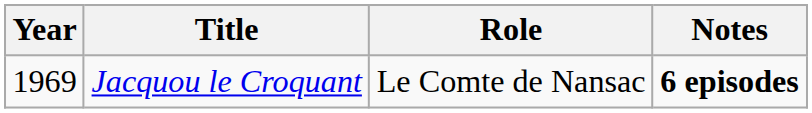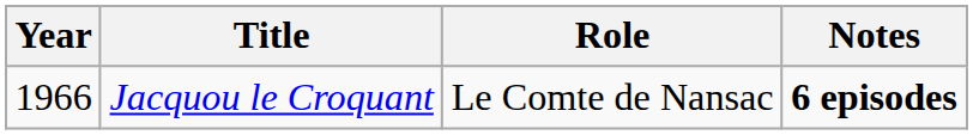Jacquou le Croquant | Year: 1969 -> 1966
